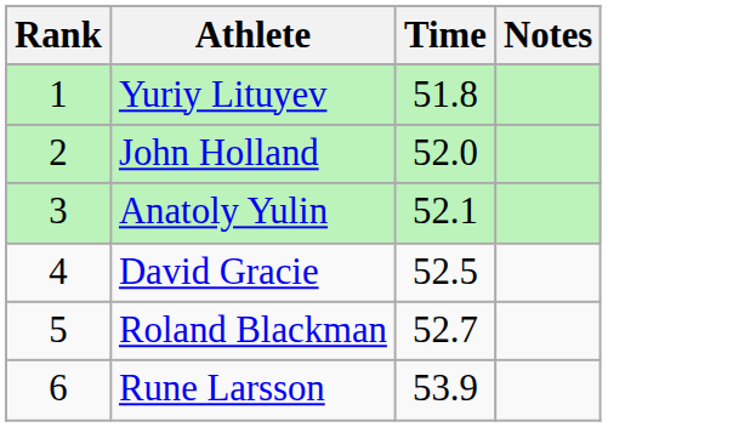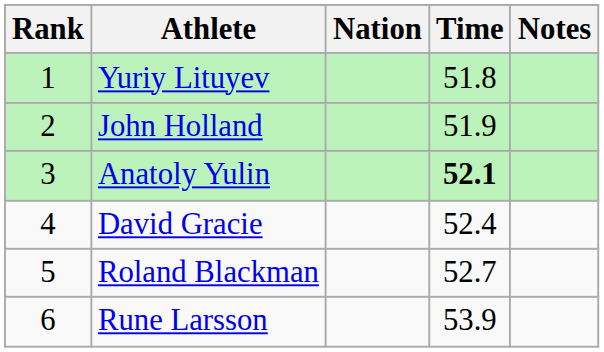+ column: Nation
John Holland | Time: 52.0 -> 51.9
Anatoly Yulin | Time: normal -> bold
David Gracie | Time: 52.5 -> 52.4
